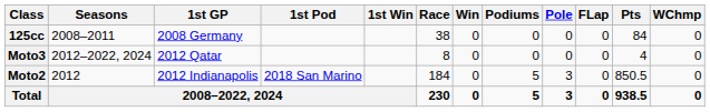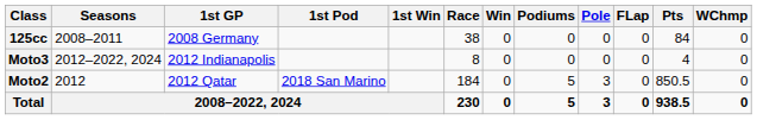Moto3 | 1st GP: 2012 Qatar -> 2012 Indianapolis
Moto2 | 1st GP: 2012 Indianapolis -> 2012 Qatar
